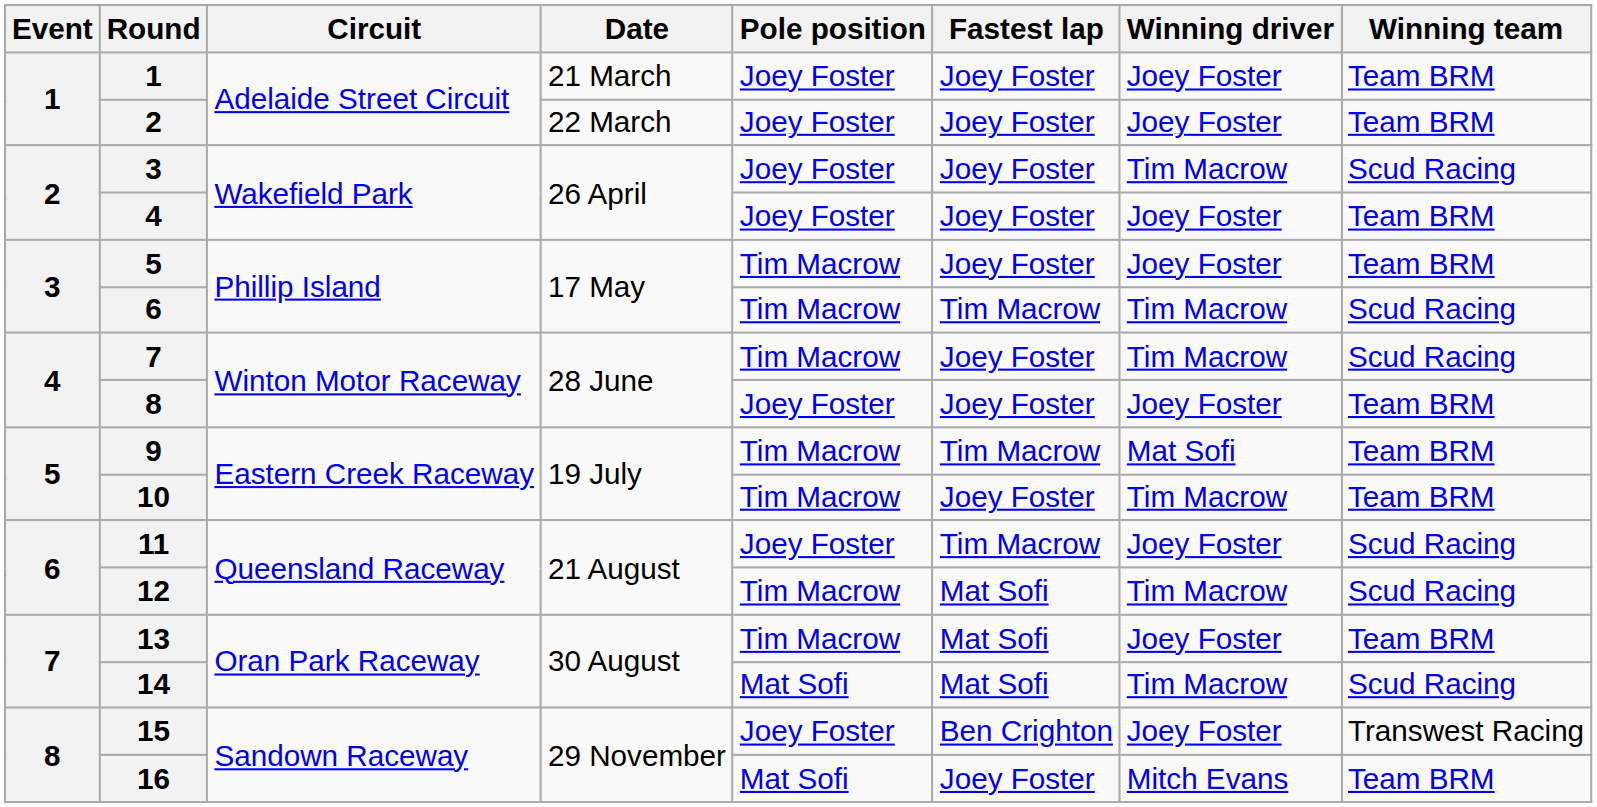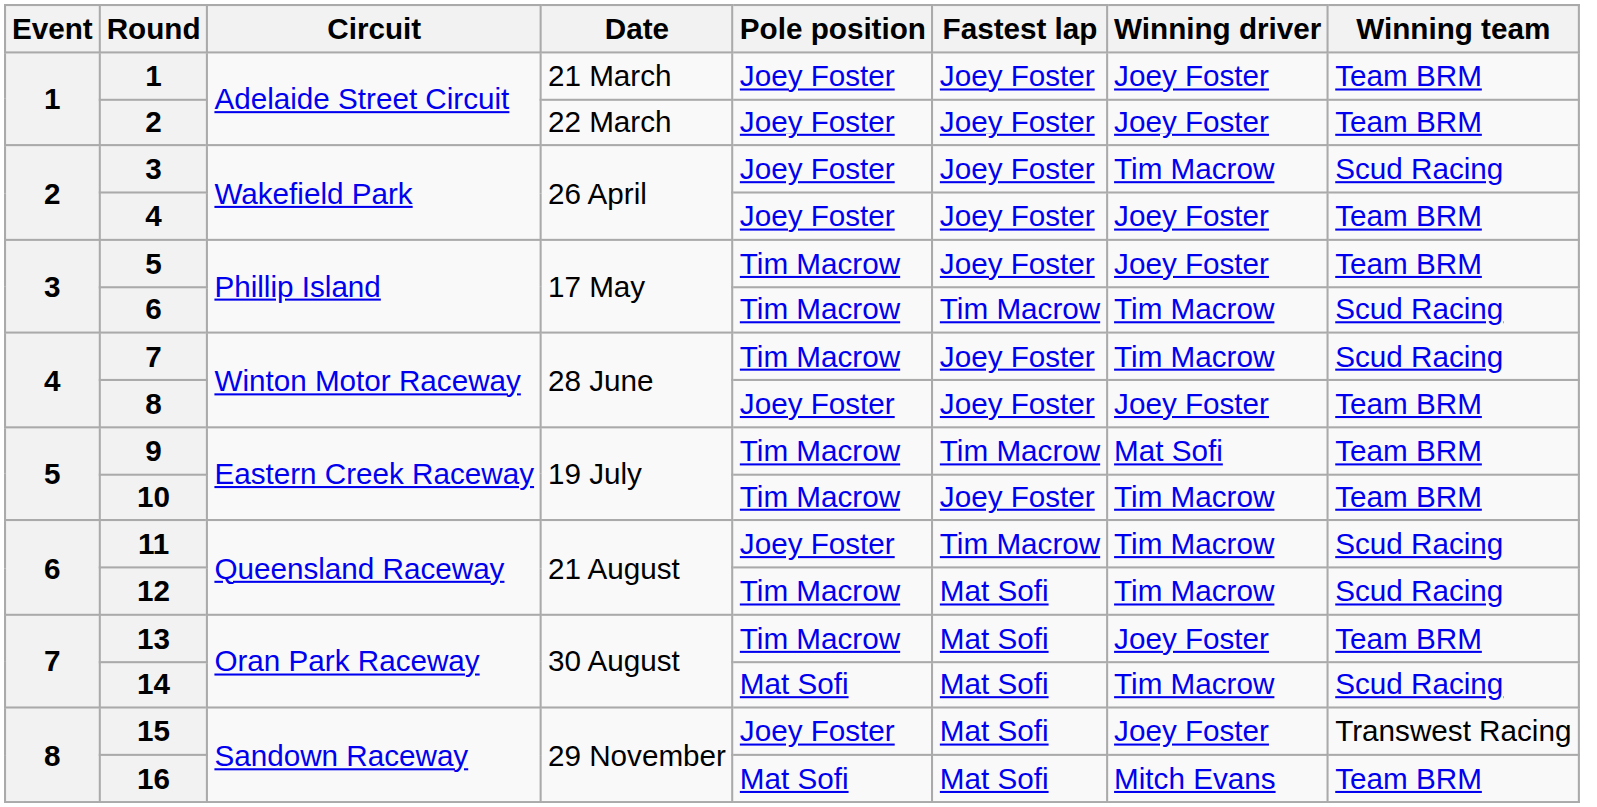11 | Winning driver: Joey Foster -> Tim Macrow
15 | Fastest lap: Ben Crighton -> Mat Sofi
16 | Fastest lap: Joey Foster -> Mat Sofi
